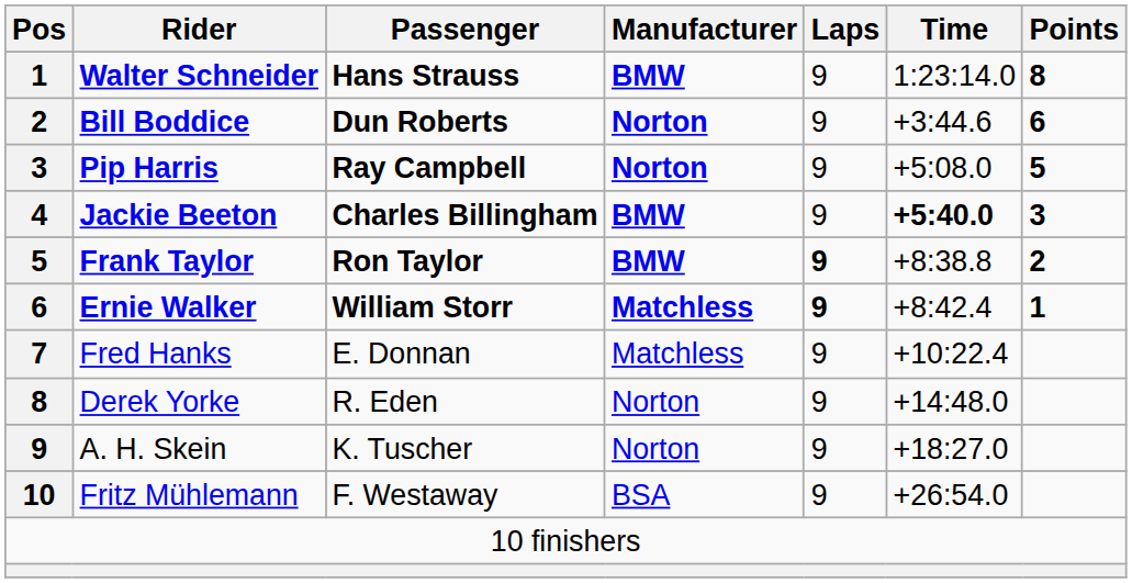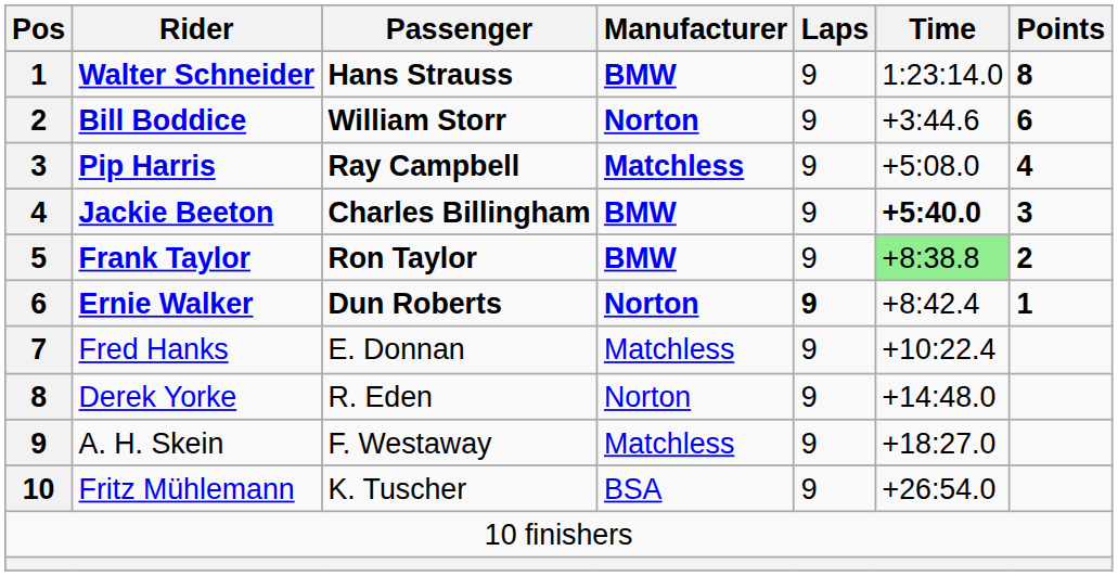Bill Boddice | Passenger: Dun Roberts -> William Storr
Pip Harris | Manufacturer: Norton -> Matchless
Pip Harris | Points: 5 -> 4
Frank Taylor | Laps: bold -> normal
Frank Taylor | Time: no background -> lightgreen background
Ernie Walker | Passenger: William Storr -> Dun Roberts
Ernie Walker | Manufacturer: Matchless -> Norton
A. H. Skein | Passenger: K. Tuscher -> F. Westaway
A. H. Skein | Manufacturer: Norton -> Matchless
Fritz Mühlemann | Passenger: F. Westaway -> K. Tuscher
